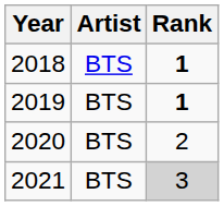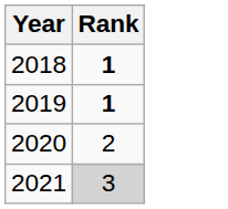- column: Artist | BTS | BTS | BTS | BTS
